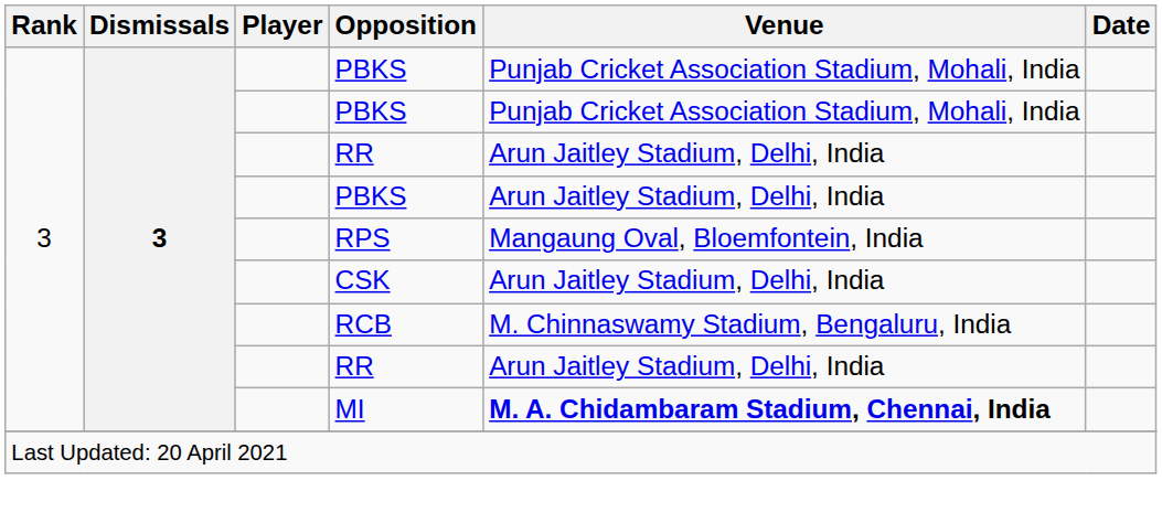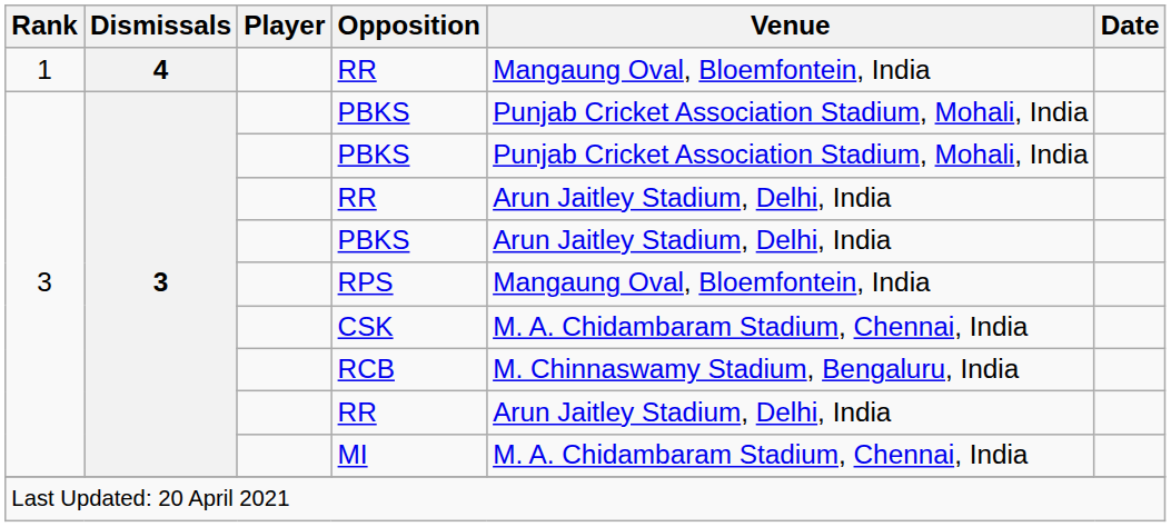+ row: 1 | 4 | RR | Mangaung Oval, Bloemfontein, India
CSK | Venue: Arun Jaitley Stadium, Delhi, India -> M. A. Chidambaram Stadium, Chennai, India
MI | Venue: bold -> normal
